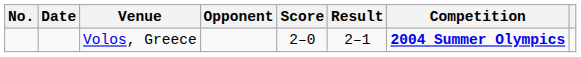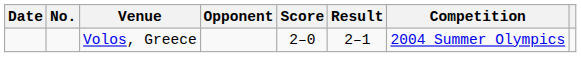columns swapped: No. <-> Date
Volos, Greece | Competition: bold -> normal
